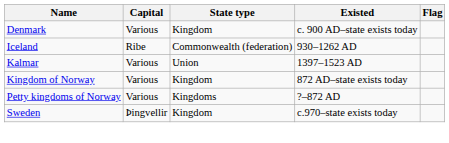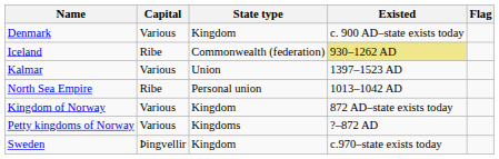Iceland | Existed: no background -> khaki background
+ row: North Sea Empire | Ribe | Personal union | 1013–1042 AD
